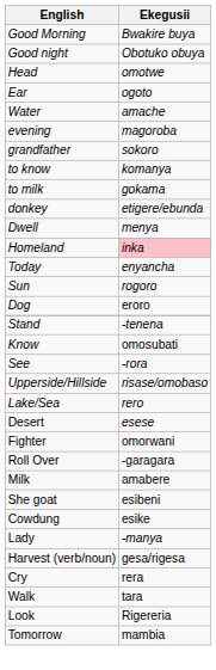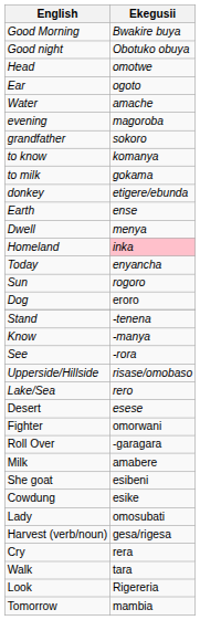+ row: Earth | ense
Know | Ekegusii: omosubati -> -manya
Lady | Ekegusii: -manya -> omosubati
